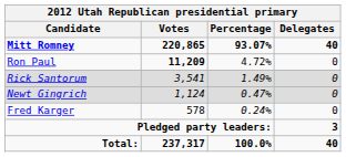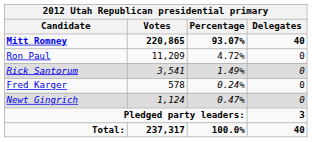Ron Paul | Votes: bold -> normal
rows swapped: Newt Gingrich <-> Fred Karger
